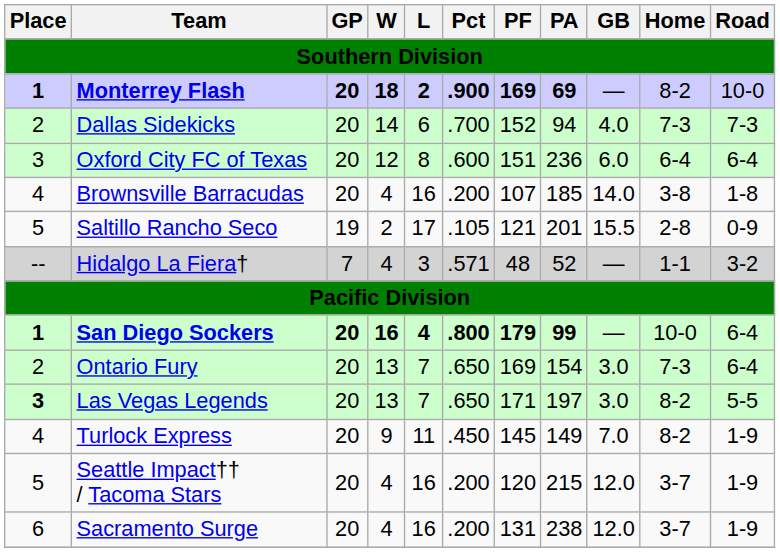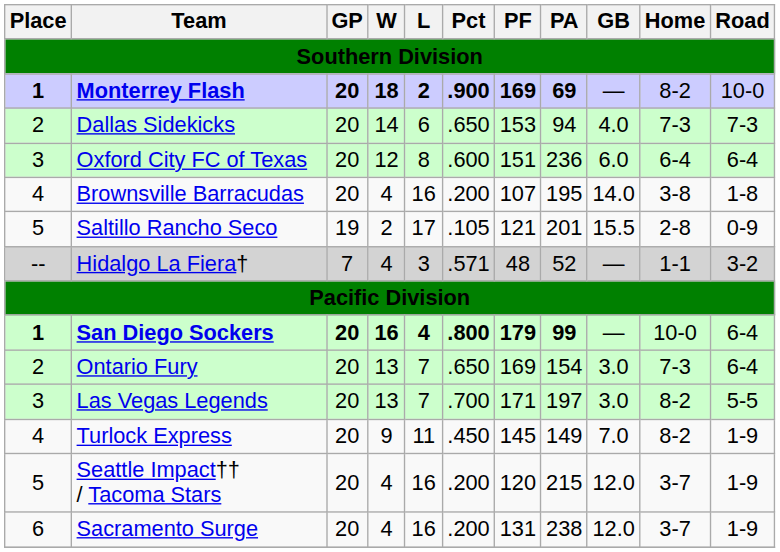Dallas Sidekicks | Pct: .700 -> .650
Dallas Sidekicks | PF: 152 -> 153
Brownsville Barracudas | PA: 185 -> 195
Las Vegas Legends | Place: bold -> normal
Las Vegas Legends | Pct: .650 -> .700
